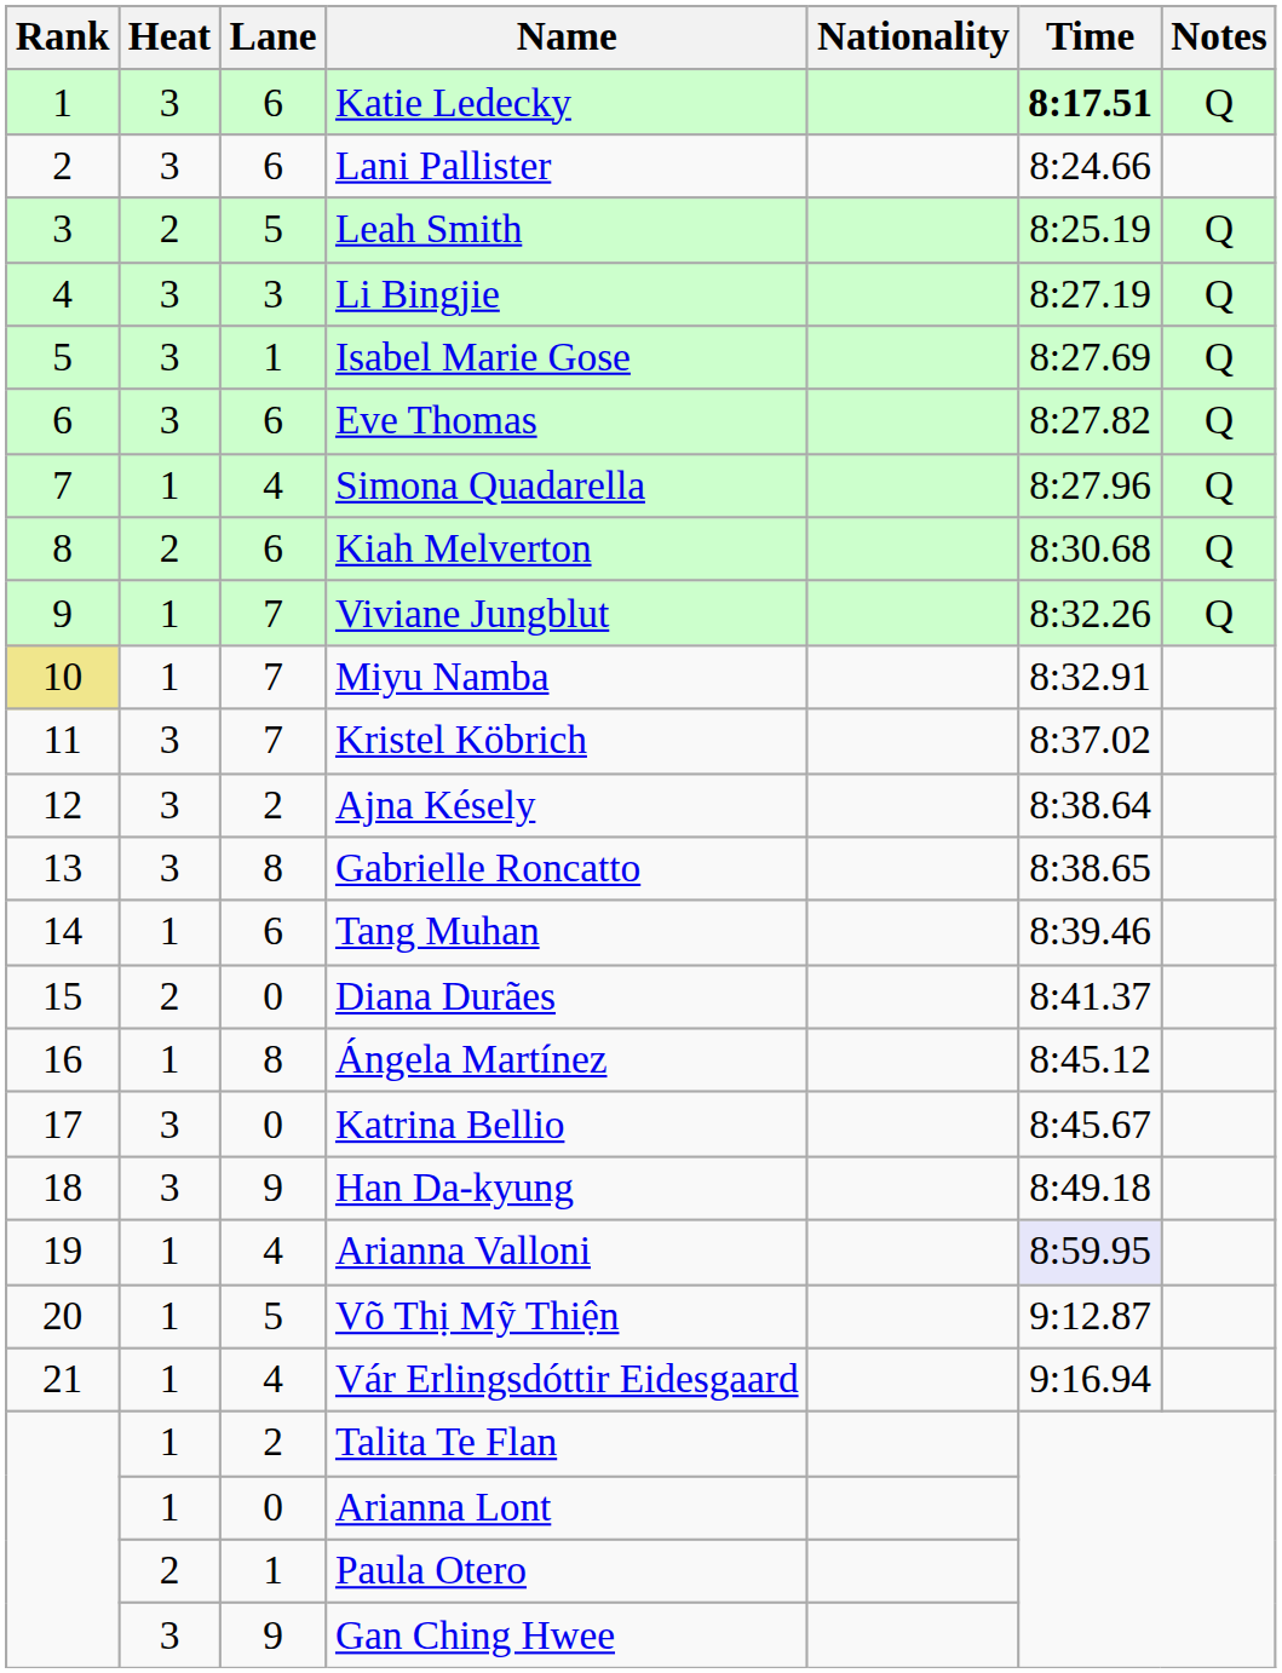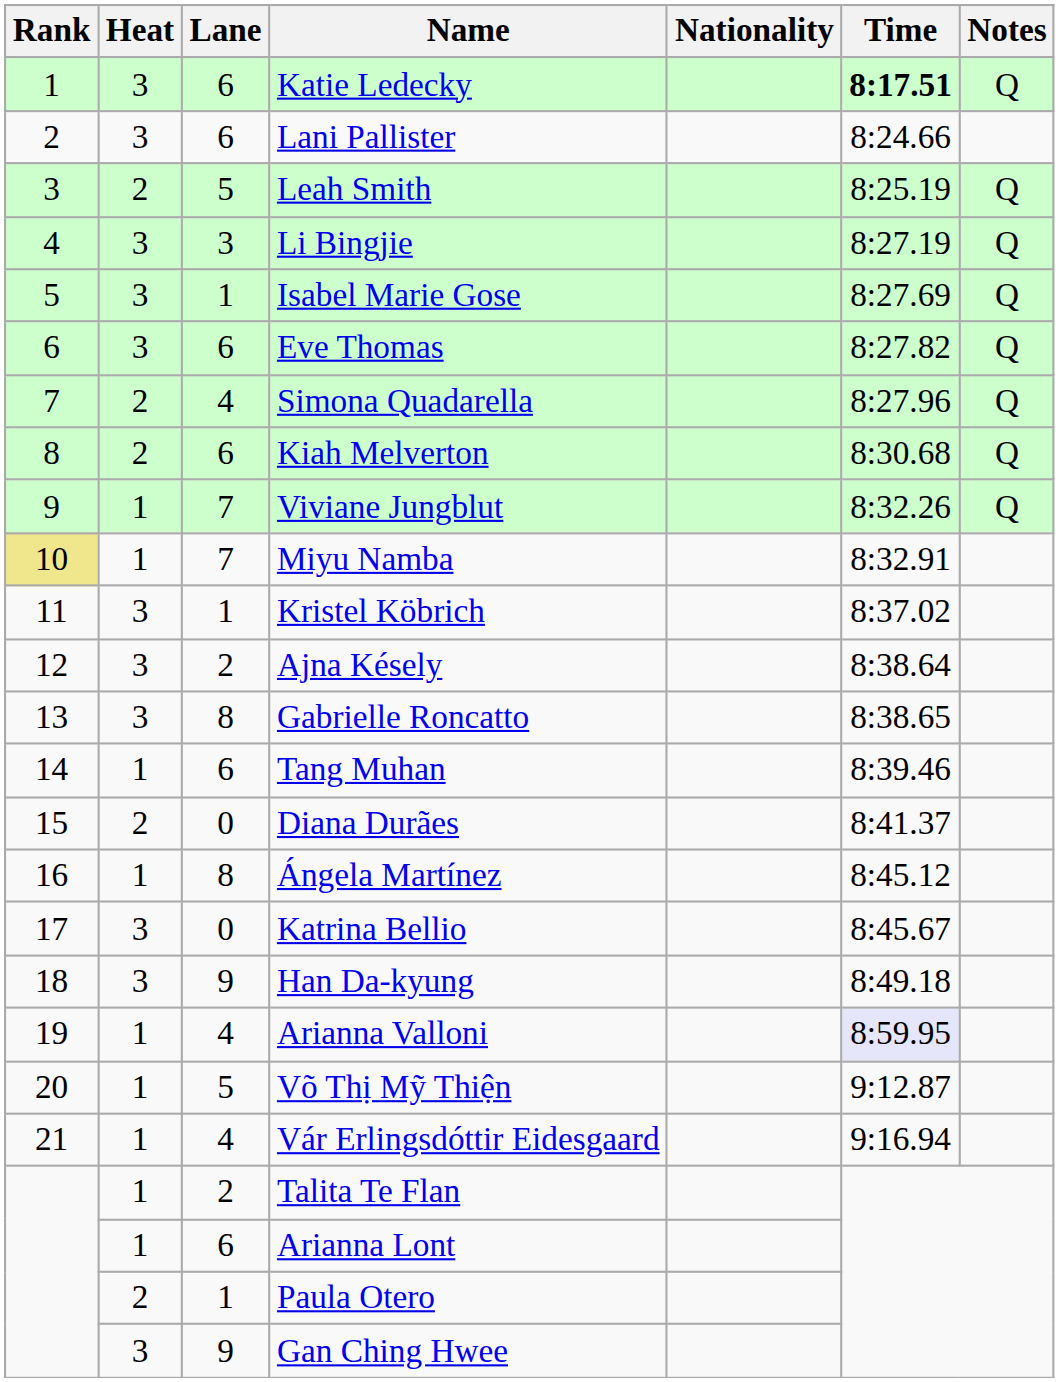Simona Quadarella | Heat: 1 -> 2
Kristel Köbrich | Lane: 7 -> 1
Arianna Lont | Lane: 0 -> 6
